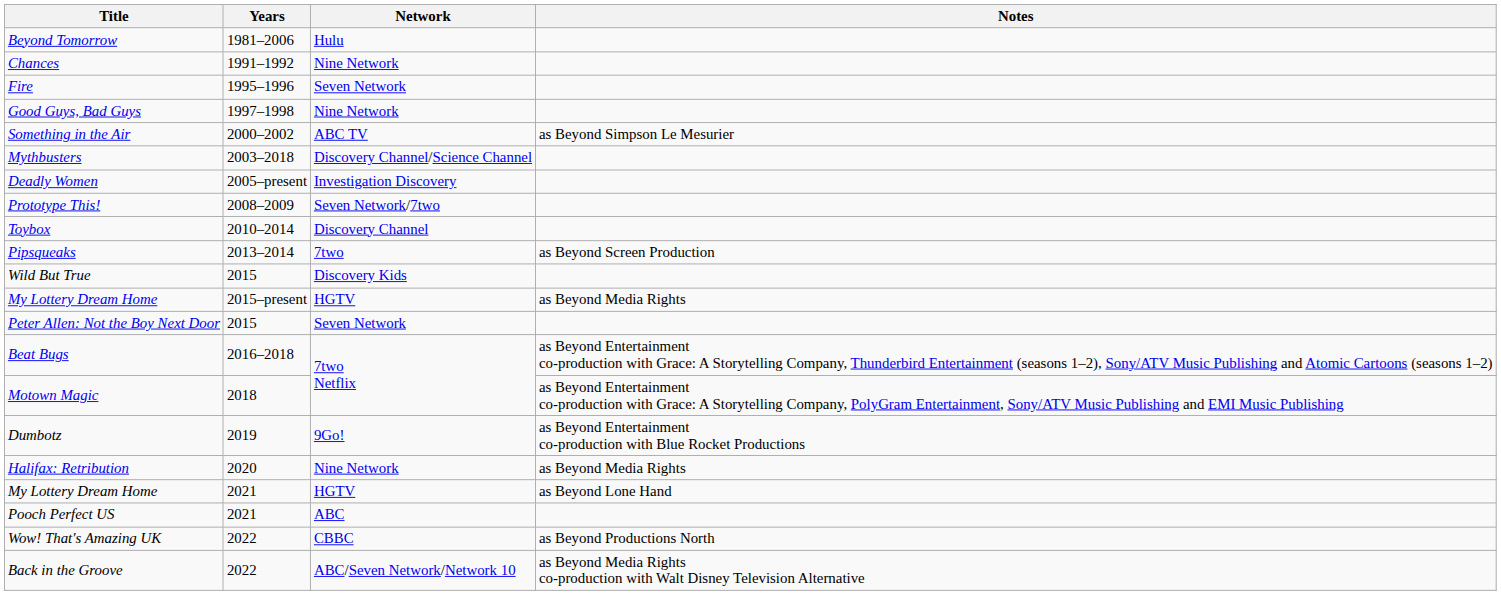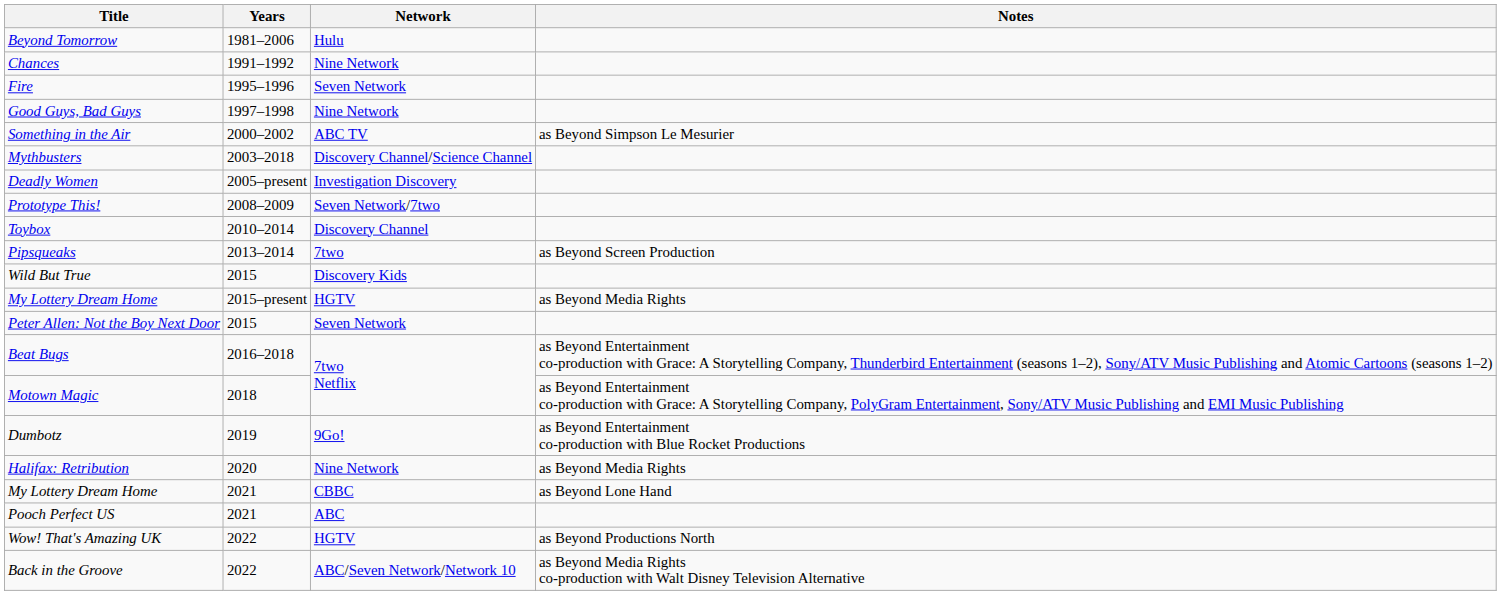My Lottery Dream Home / 2021 | Network: HGTV -> CBBC
Wow! That's Amazing UK | Network: CBBC -> HGTV
